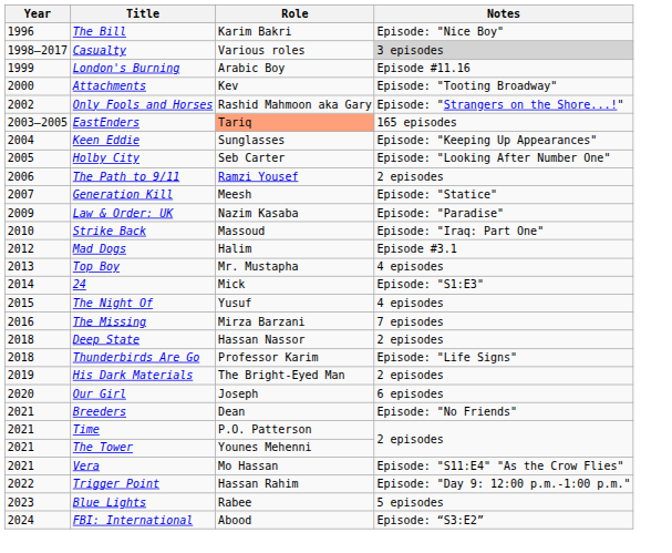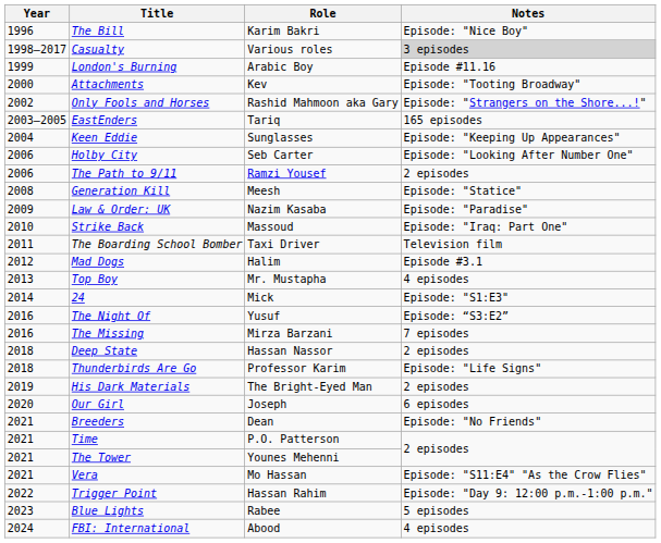EastEnders | Role: lightsalmon background -> no background
Holby City | Year: 2005 -> 2006
Generation Kill | Year: 2007 -> 2008
+ row: 2011 | The Boarding School Bomber | Taxi Driver | Television film
The Night Of | Year: 2015 -> 2016
The Night Of | Notes: 4 episodes -> Episode: “S3:E2”
FBI: International | Notes: Episode: “S3:E2” -> 4 episodes
